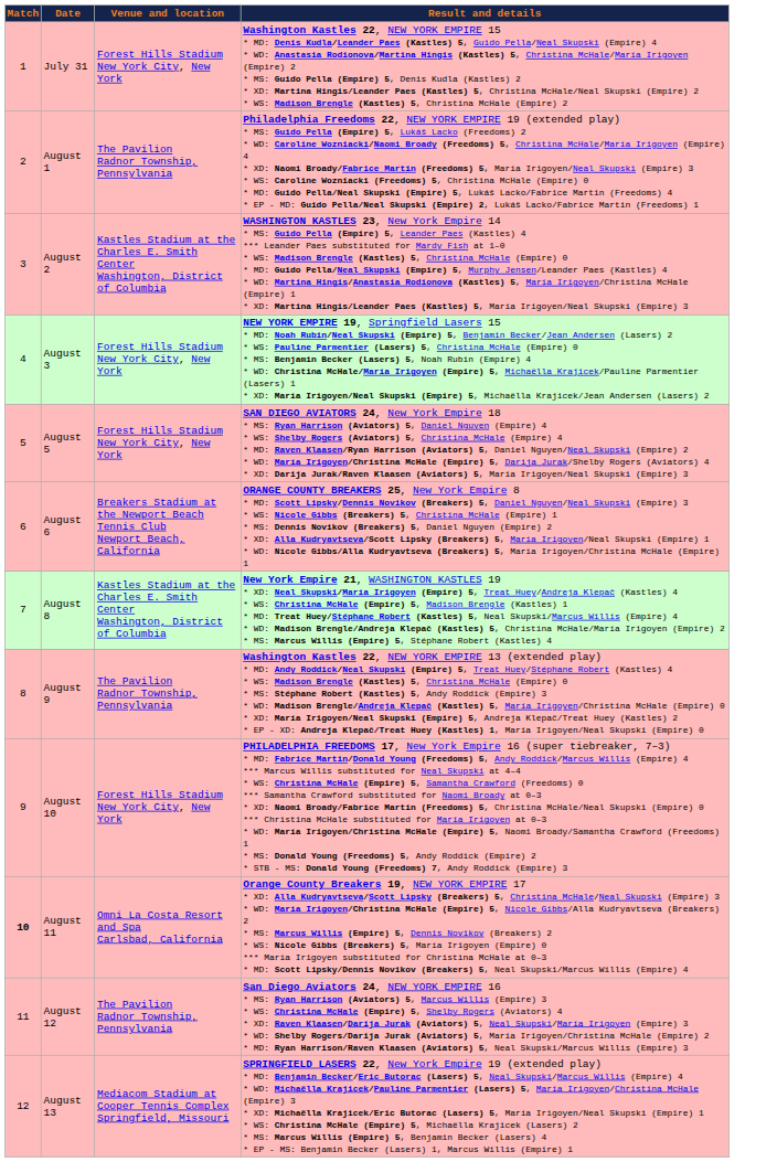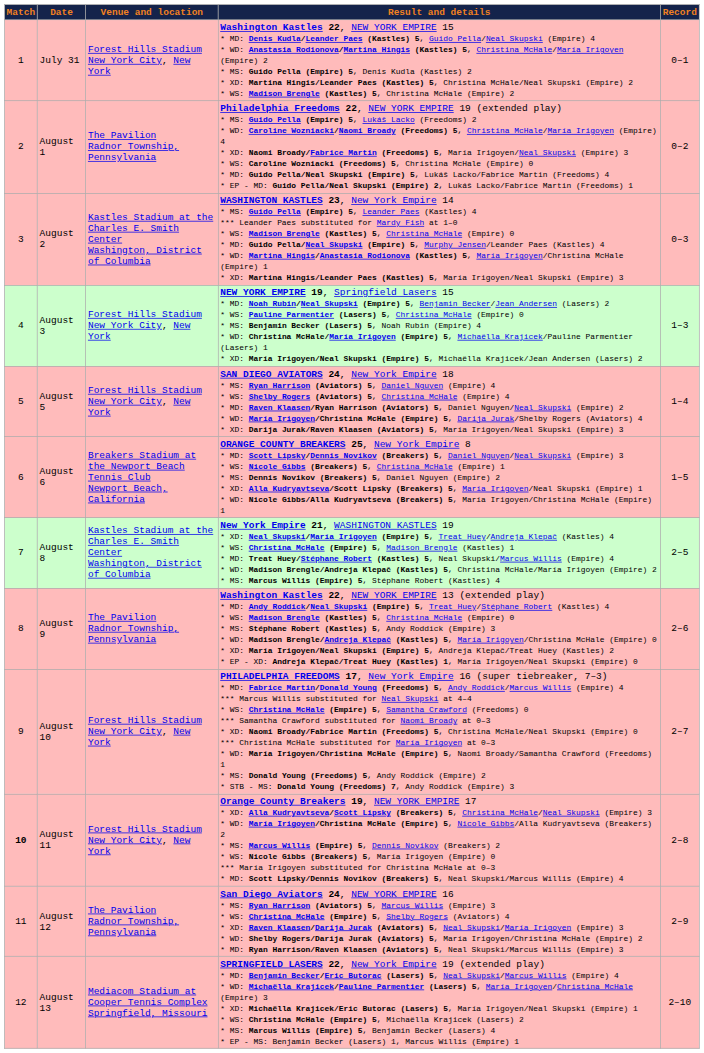+ column: Record | 0–1 | 0–2 | 0–3 | 1–3 | 1–4 | 1–5 | 2–5 | 2–6 | 2–7 | 2–8 | 2–9 | 2–10
August 11 | Venue and location: Omni La Costa Resort and Spa Carlsbad, California -> Forest Hills Stadium New York City, New York
